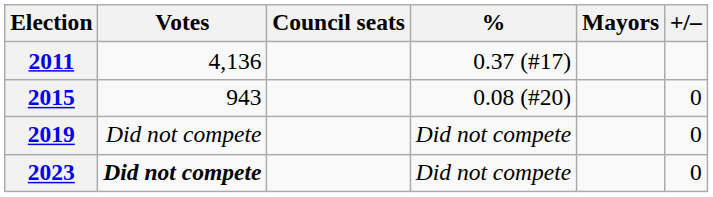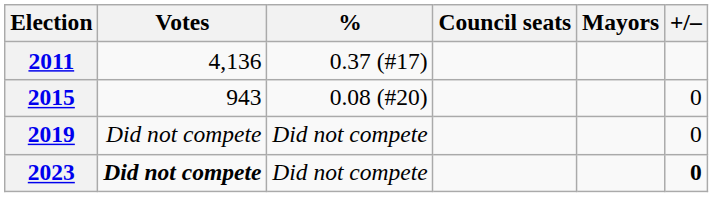columns swapped: % <-> Council seats
2023 | +/–: normal -> bold
